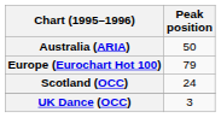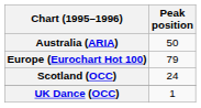UK Dance (OCC) | Peak position: 3 -> 1
